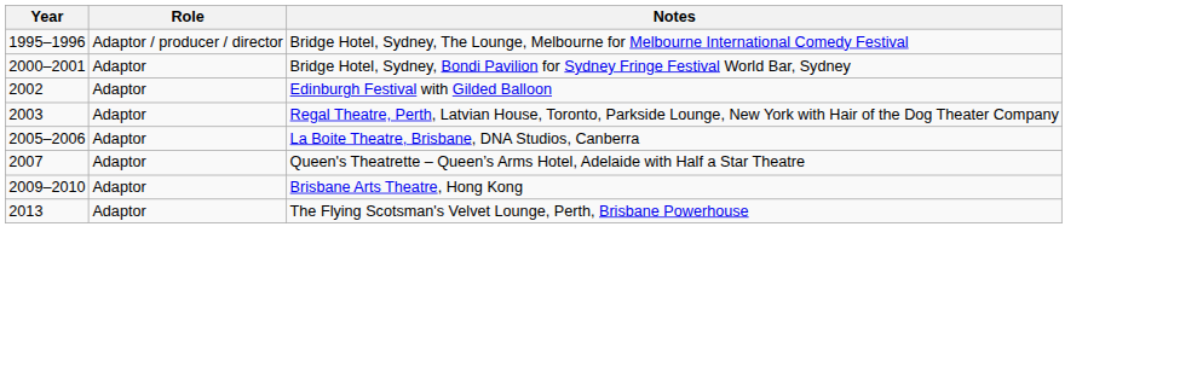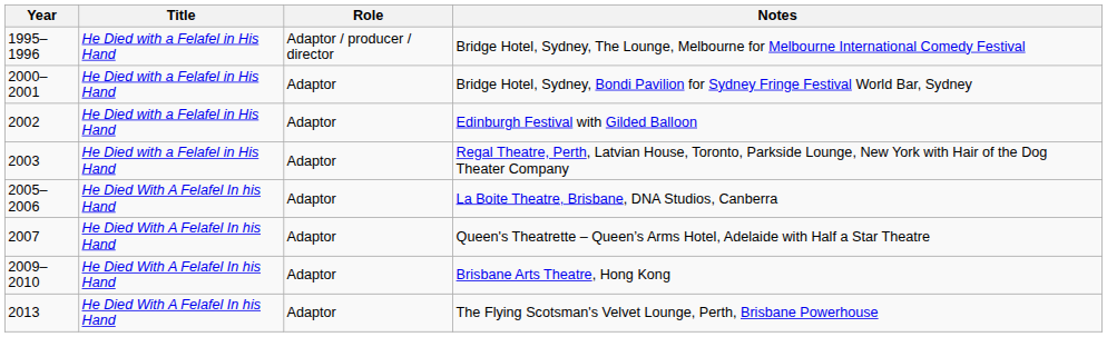+ column: Title | He Died with a Felafel in His Hand | He Died with a Felafel in His Hand | He Died with a Felafel in His Hand | He Died with a Felafel in His Hand | He Died With A Felafel In his Hand | He Died With A Felafel In his Hand | He Died With A Felafel In his Hand | He Died With A Felafel In his Hand
